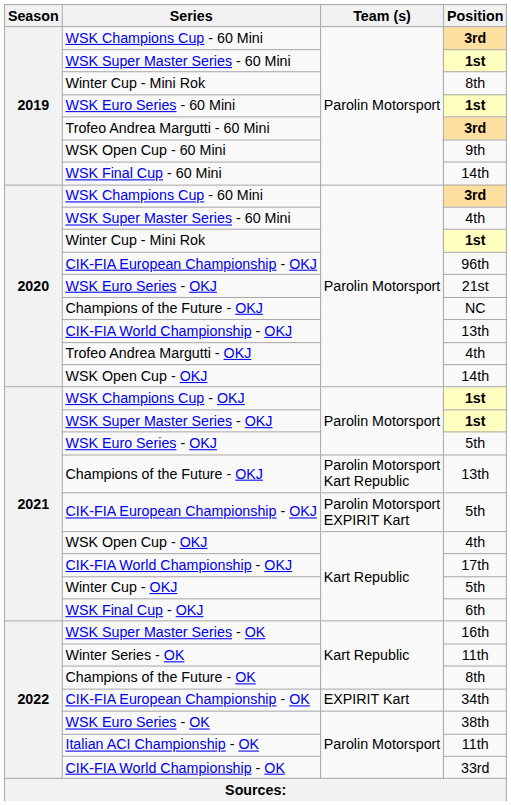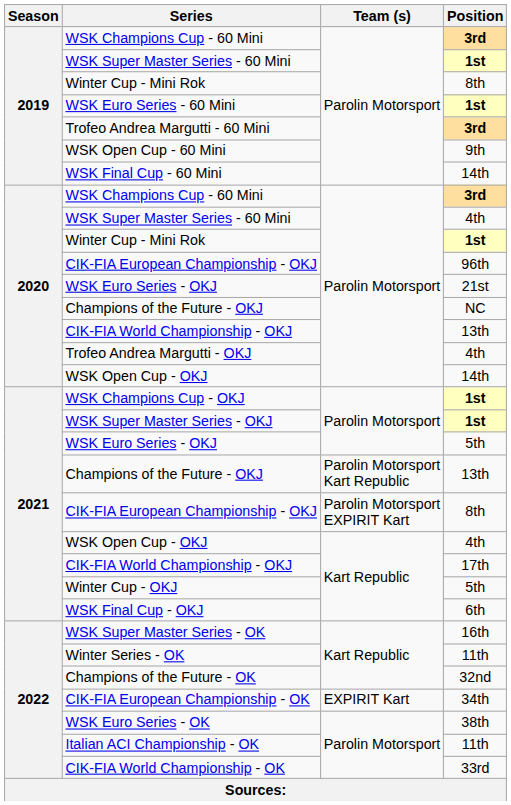2021 / CIK-FIA European Championship - OKJ | Position: 5th -> 8th
Champions of the Future - OK | Position: 8th -> 32nd
